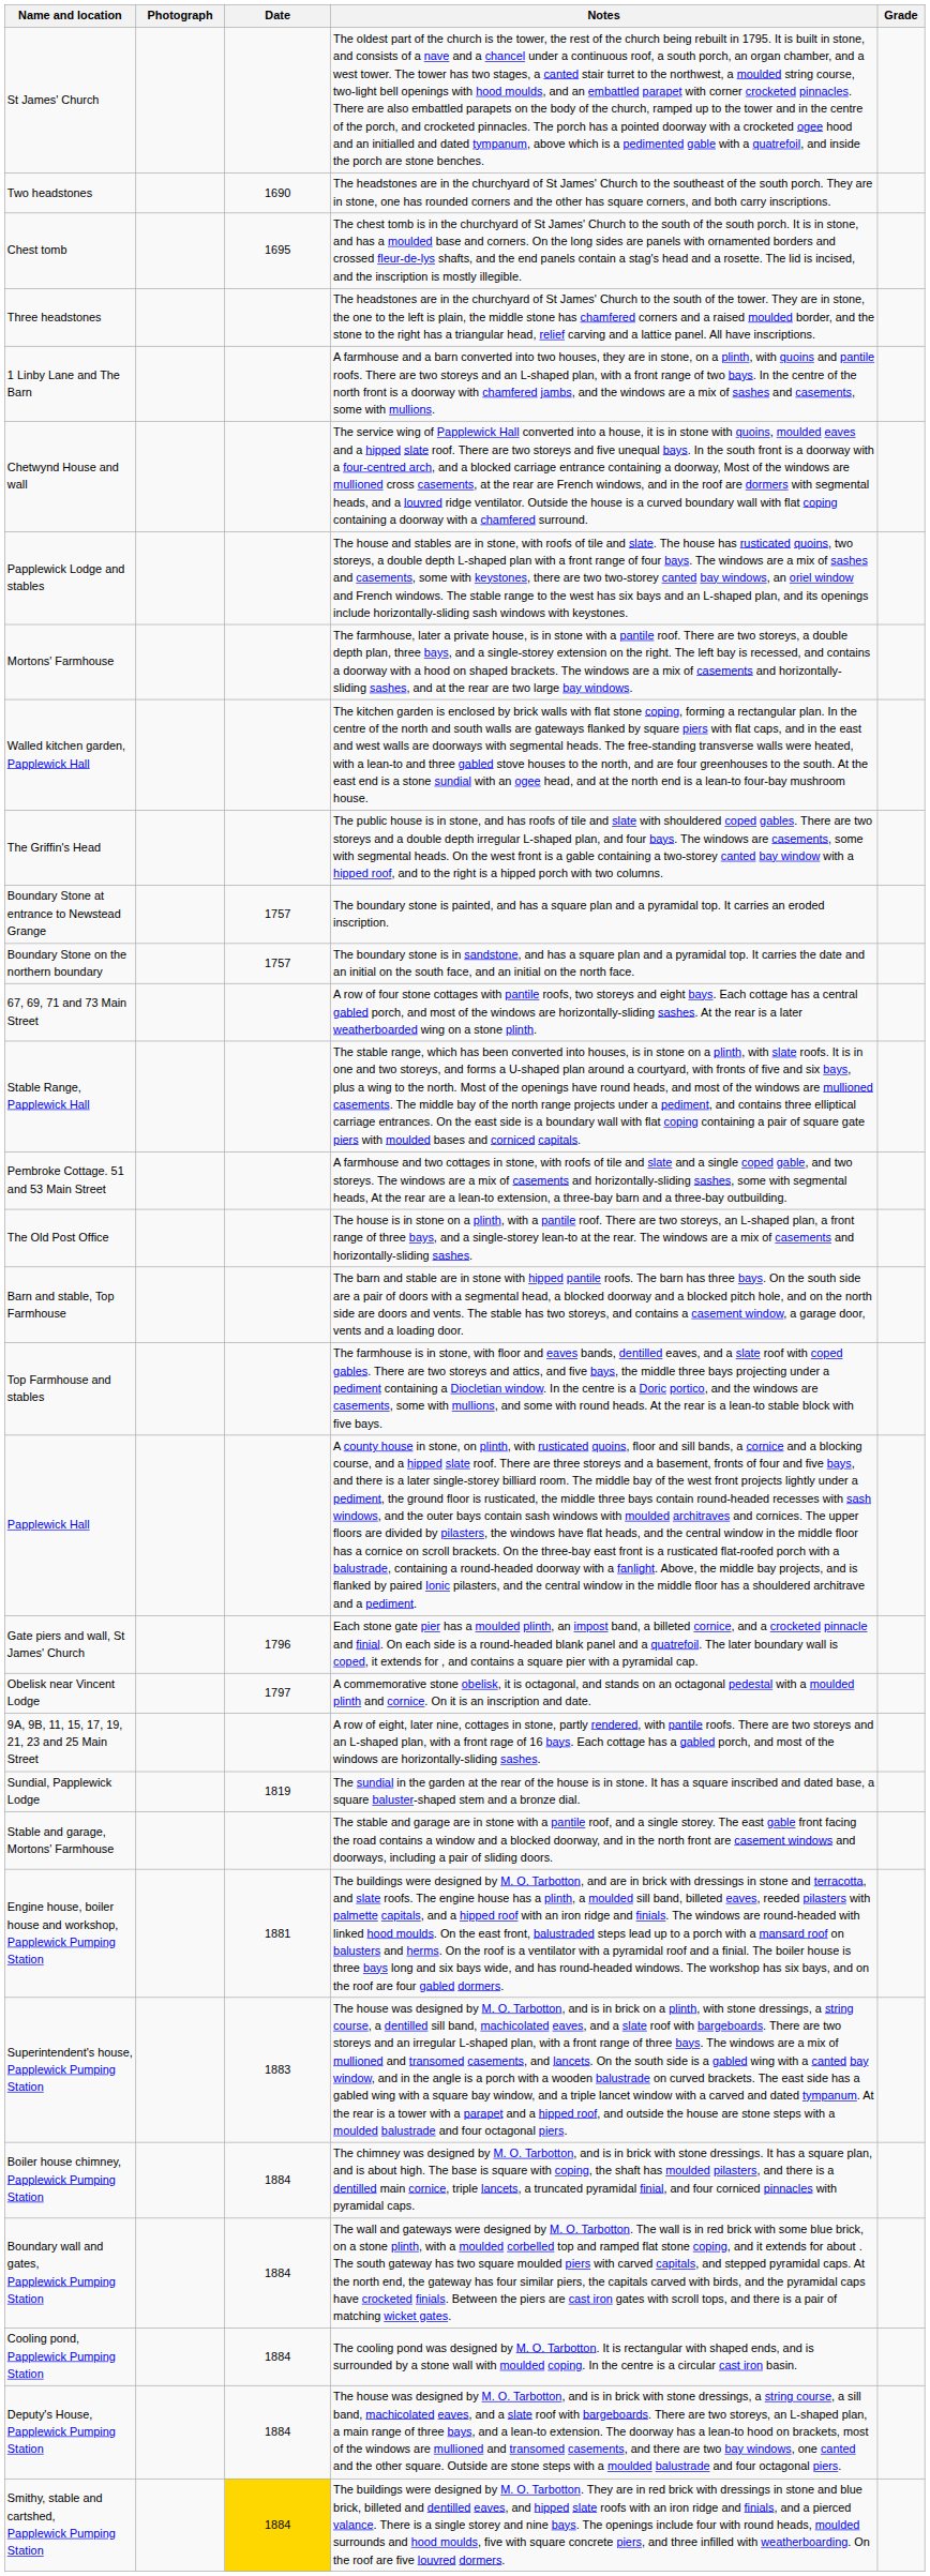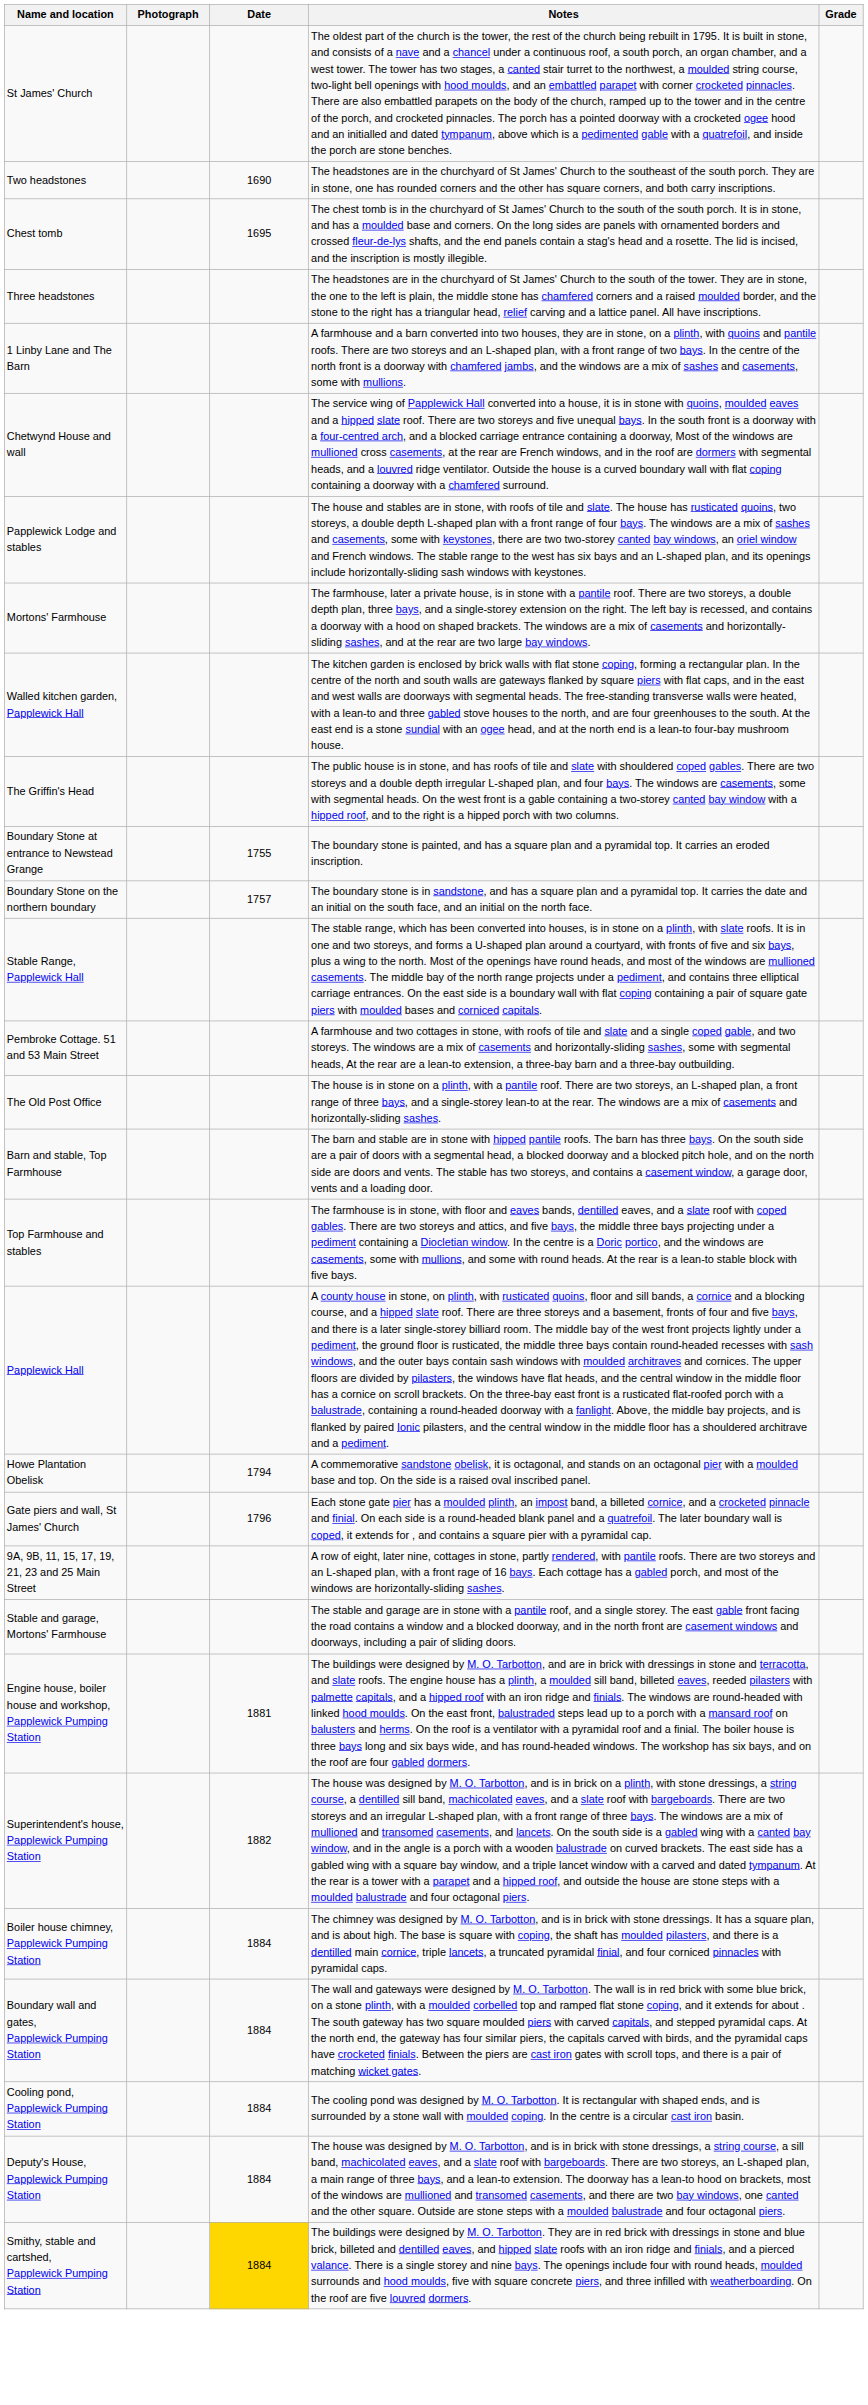Boundary Stone at entrance to Newstead Grange | Date: 1757 -> 1755
- row: 67, 69, 71 and 73 Main Street | A row of four stone cottages with pantile roofs, two storeys and eight bays. Each cottage has a central gabled porch, and most of the windows are horizontally-sliding sashes. At the rear is a later weatherboarded wing on a stone plinth.
+ row: Howe Plantation Obelisk | 1794 | A commemorative sandstone obelisk, it is octagonal, and stands on an octagonal pier with a moulded base and top. On the side is a raised oval inscribed panel.
- row: Obelisk near Vincent Lodge | 1797 | A commemorative stone obelisk, it is octagonal, and stands on an octagonal pedestal with a moulded plinth and cornice. On it is an inscription and date.
- row: Sundial, Papplewick Lodge | 1819 | The sundial in the garden at the rear of the house is in stone. It has a square inscribed and dated base, a square baluster-shaped stem and a bronze dial.
Superintendent's house, Papplewick Pumping Station | Date: 1883 -> 1882
